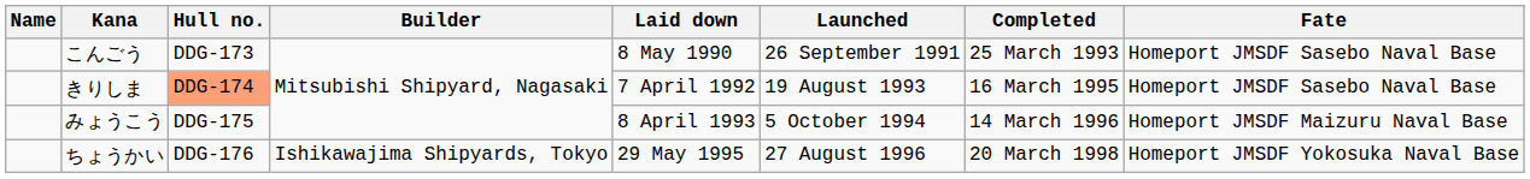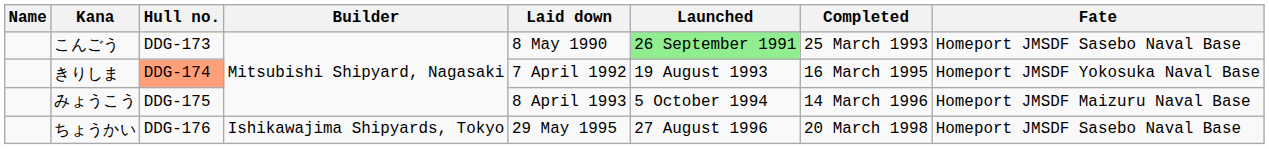こんごう | Launched: no background -> lightgreen background
きりしま | Fate: Homeport JMSDF Sasebo Naval Base -> Homeport JMSDF Yokosuka Naval Base
ちょうかい | Fate: Homeport JMSDF Yokosuka Naval Base -> Homeport JMSDF Sasebo Naval Base
